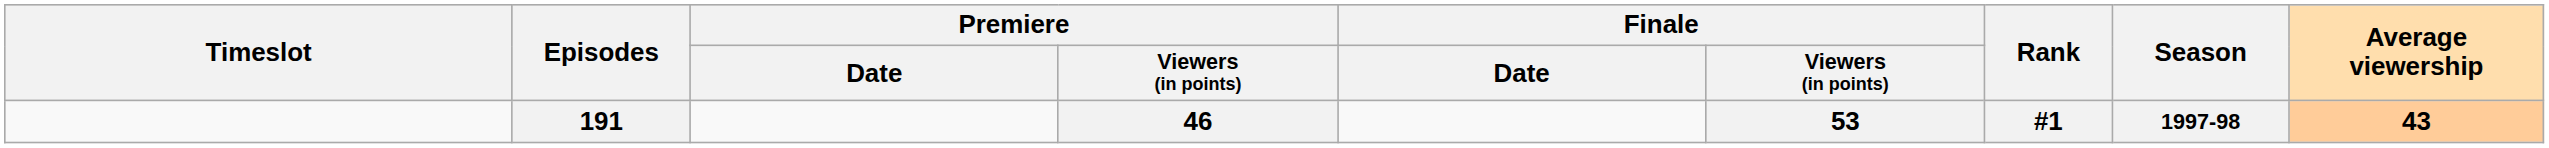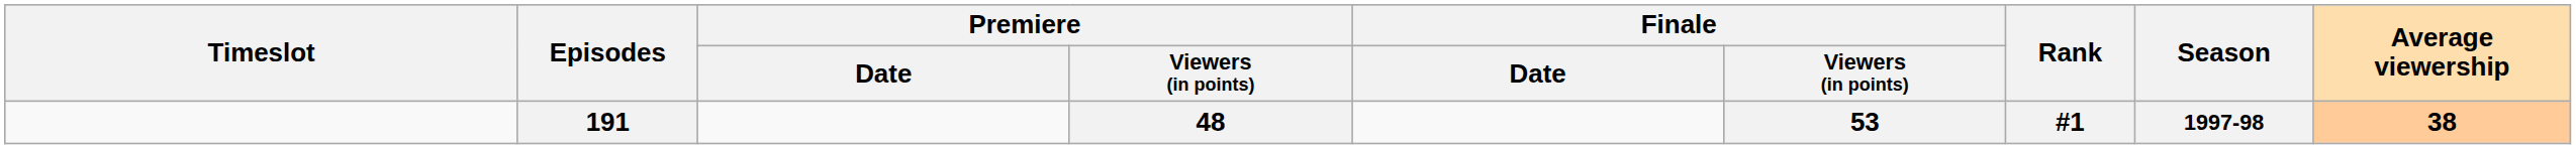191 | Premiere / Viewers (in points): 46 -> 48
191 | Average viewership: 43 -> 38
